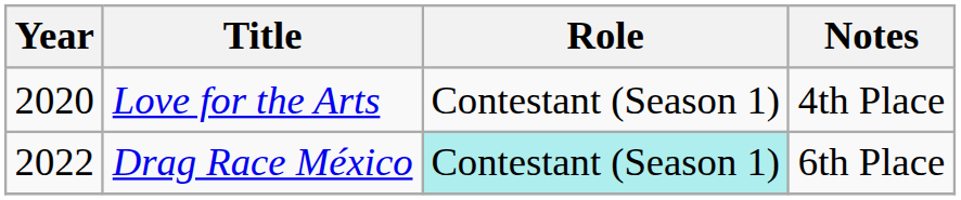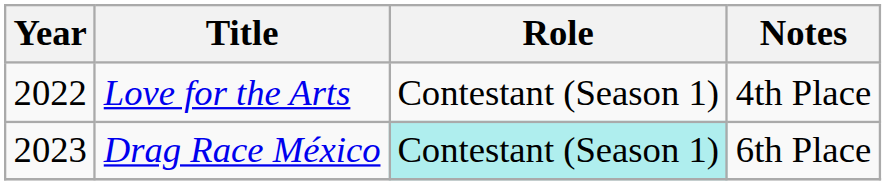Love for the Arts | Year: 2020 -> 2022
Drag Race México | Year: 2022 -> 2023
